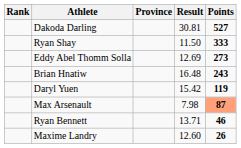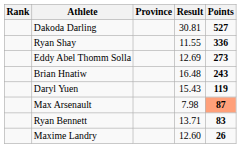Ryan Shay | Result: 11.50 -> 11.55
Ryan Shay | Points: 333 -> 336
Daryl Yuen | Result: 15.42 -> 15.43
Ryan Bennett | Points: 46 -> 83
